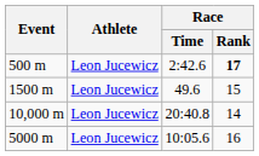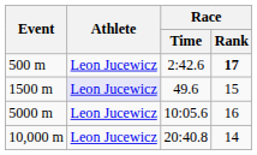1500 m | Athlete: no background -> lavender background
rows swapped: 5000 m <-> 10,000 m
